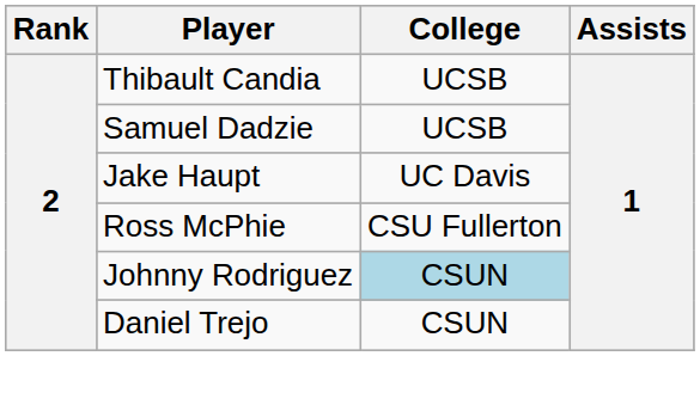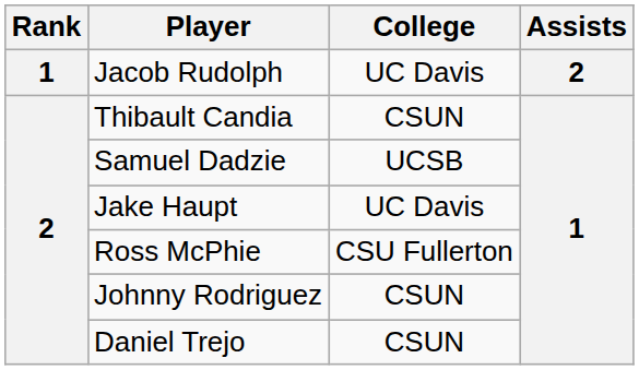+ row: 1 | Jacob Rudolph | UC Davis | 2
Thibault Candia | College: UCSB -> CSUN
Johnny Rodriguez | College: lightblue background -> no background
